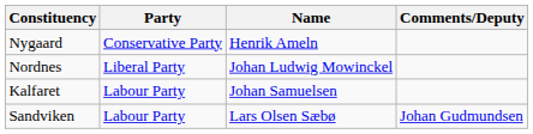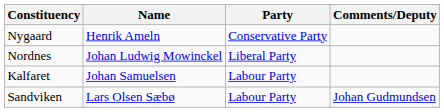columns swapped: Name <-> Party
